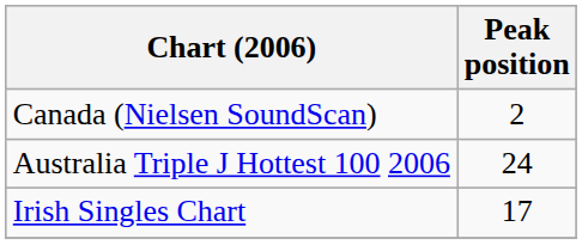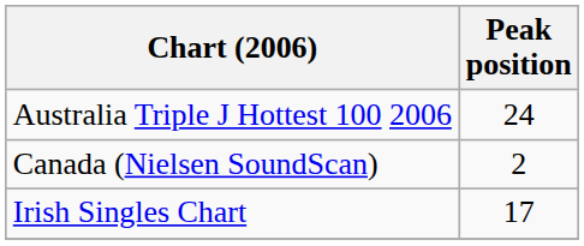rows swapped: Australia Triple J Hottest 100 2006 <-> Canada (Nielsen SoundScan)
